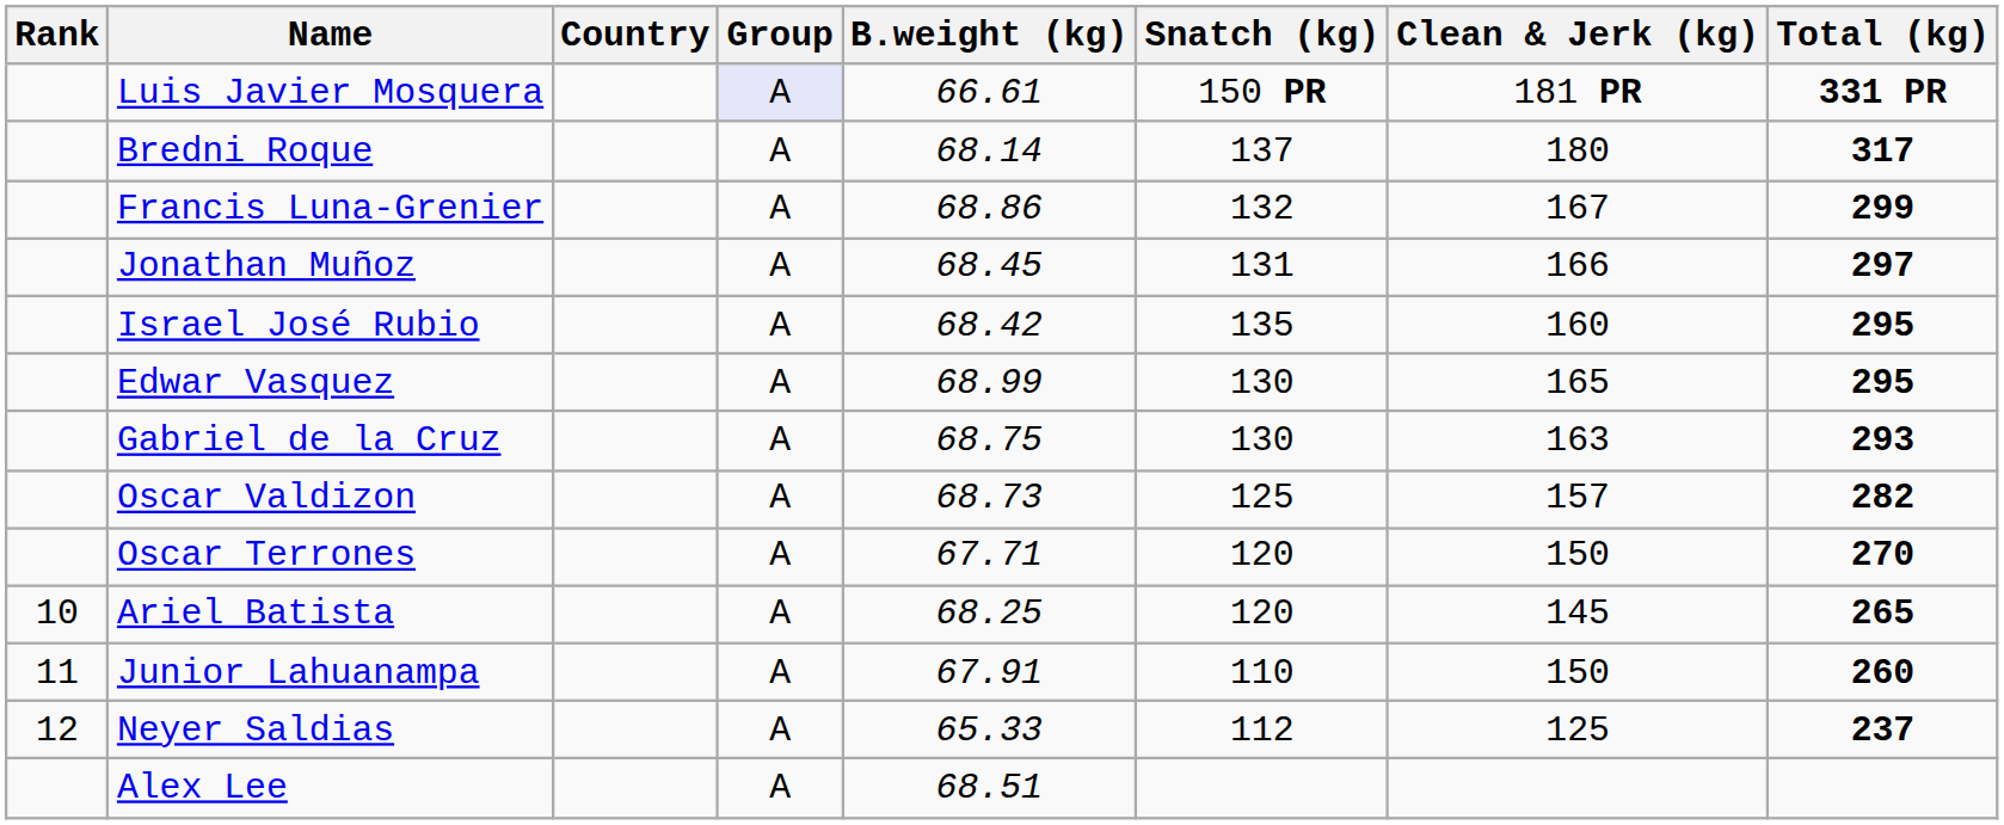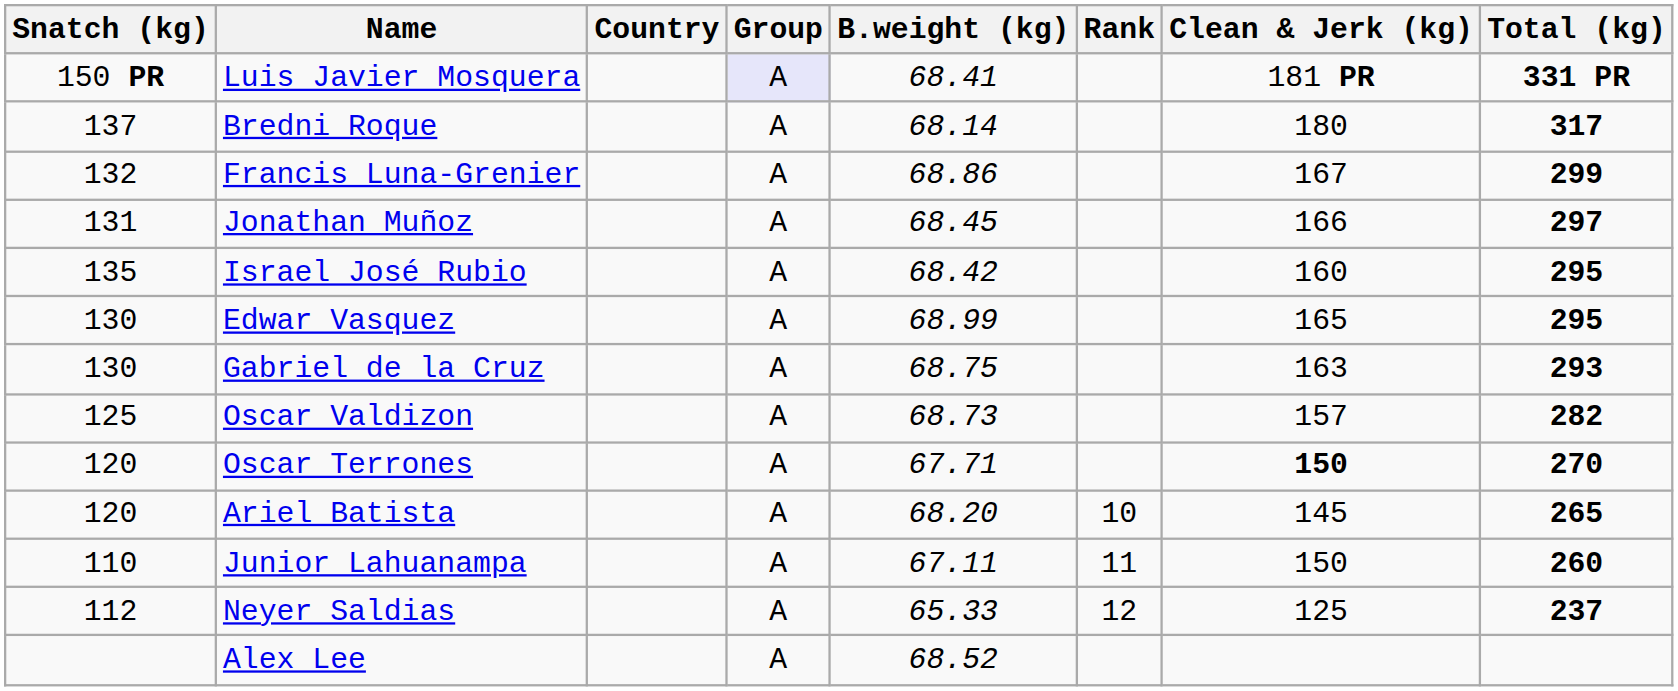columns swapped: Rank <-> Snatch (kg)
Luis Javier Mosquera | B.weight (kg): 66.61 -> 68.41
Oscar Terrones | Clean & Jerk (kg): normal -> bold
Ariel Batista | B.weight (kg): 68.25 -> 68.20
Junior Lahuanampa | B.weight (kg): 67.91 -> 67.11
Alex Lee | B.weight (kg): 68.51 -> 68.52
